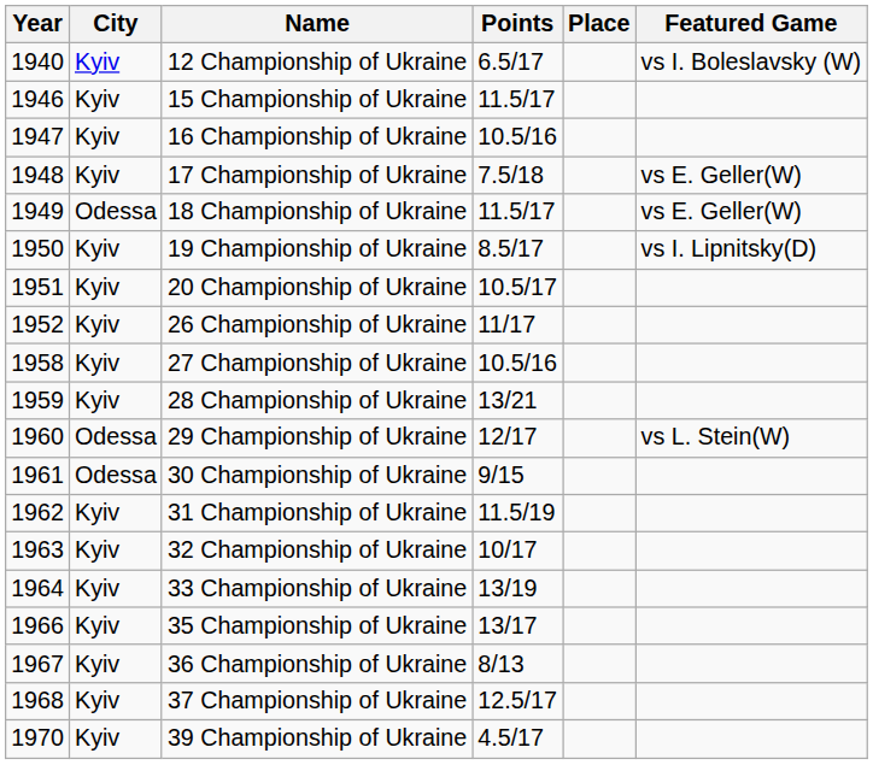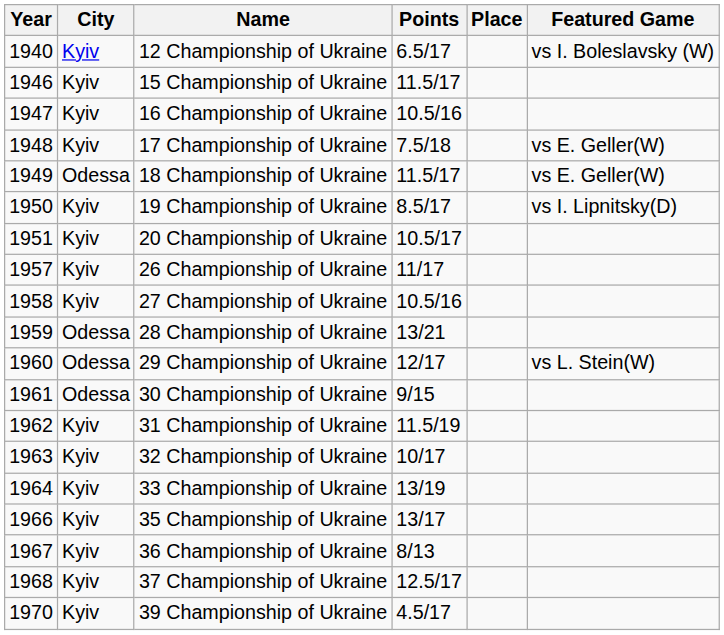26 Championship of Ukraine | Year: 1952 -> 1957
28 Championship of Ukraine | City: Kyiv -> Odessa
